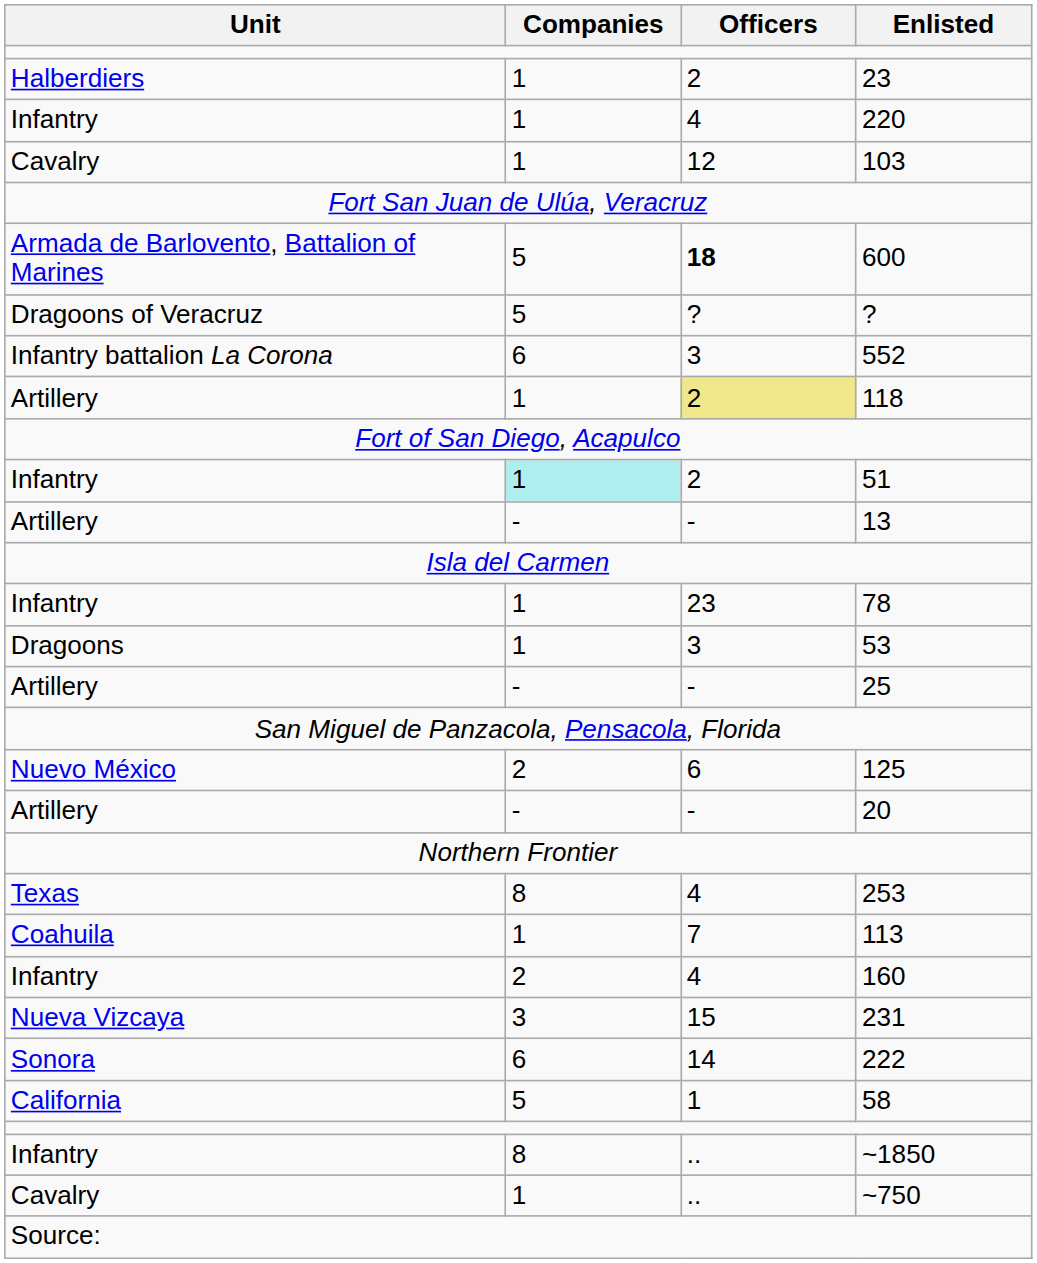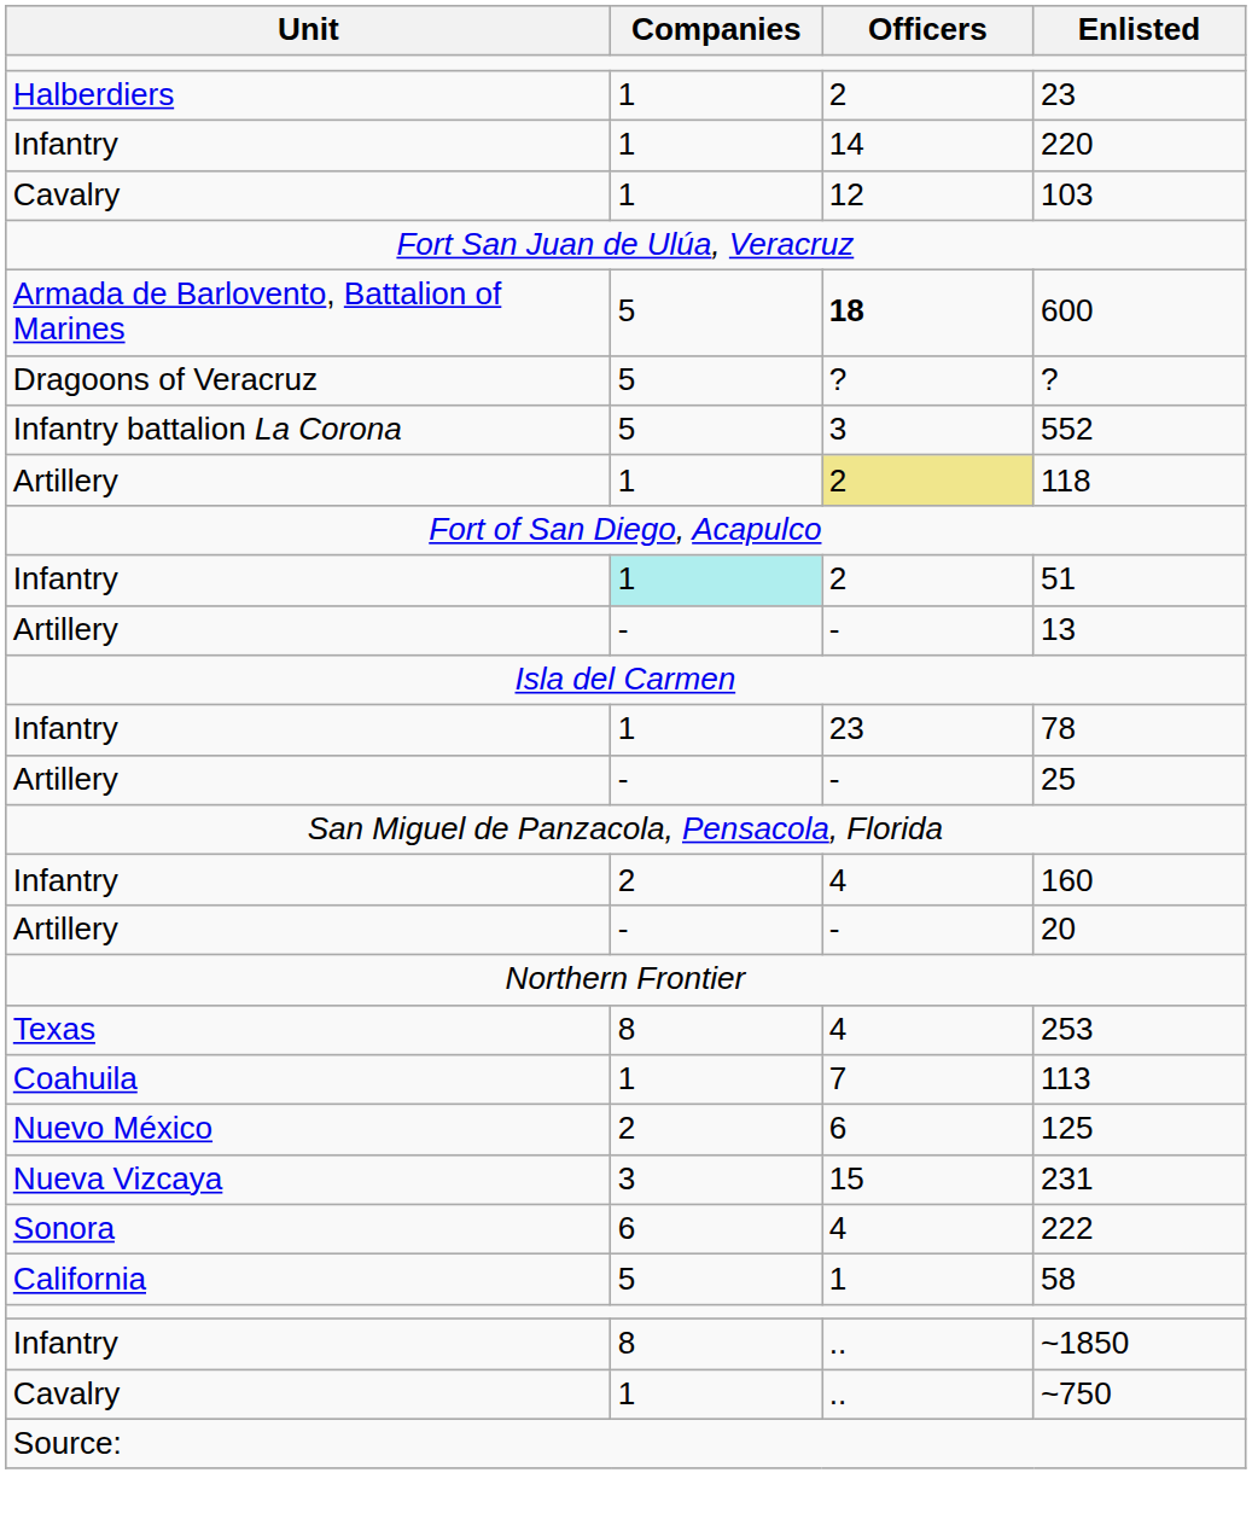220 | Officers: 4 -> 14
552 | Companies: 6 -> 5
- row: Dragoons | 1 | 3 | 53
rows swapped: 160 <-> 125
222 | Officers: 14 -> 4
